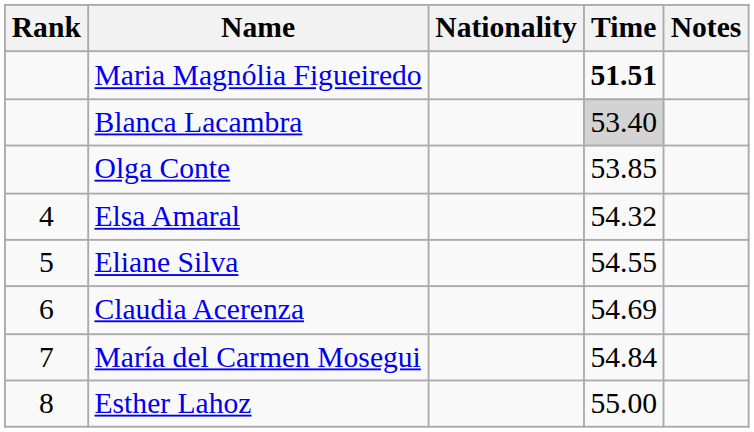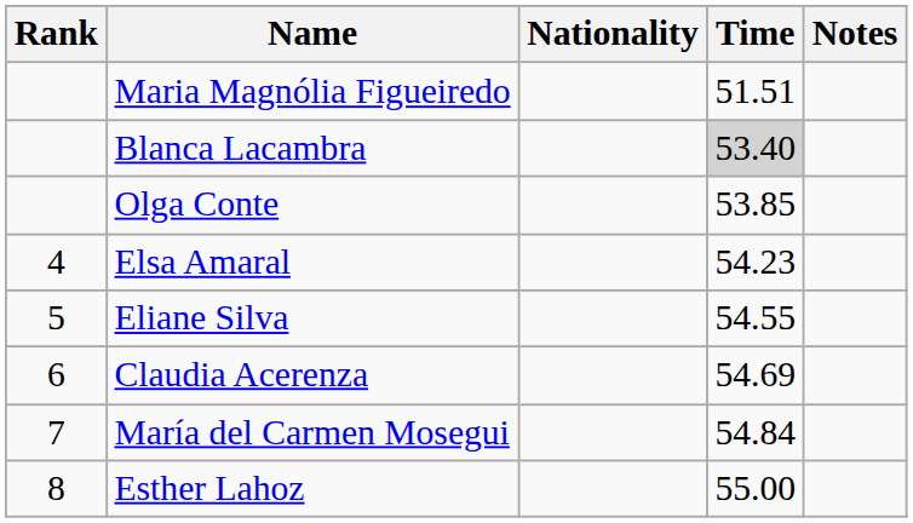Maria Magnólia Figueiredo | Time: bold -> normal
Elsa Amaral | Time: 54.32 -> 54.23
